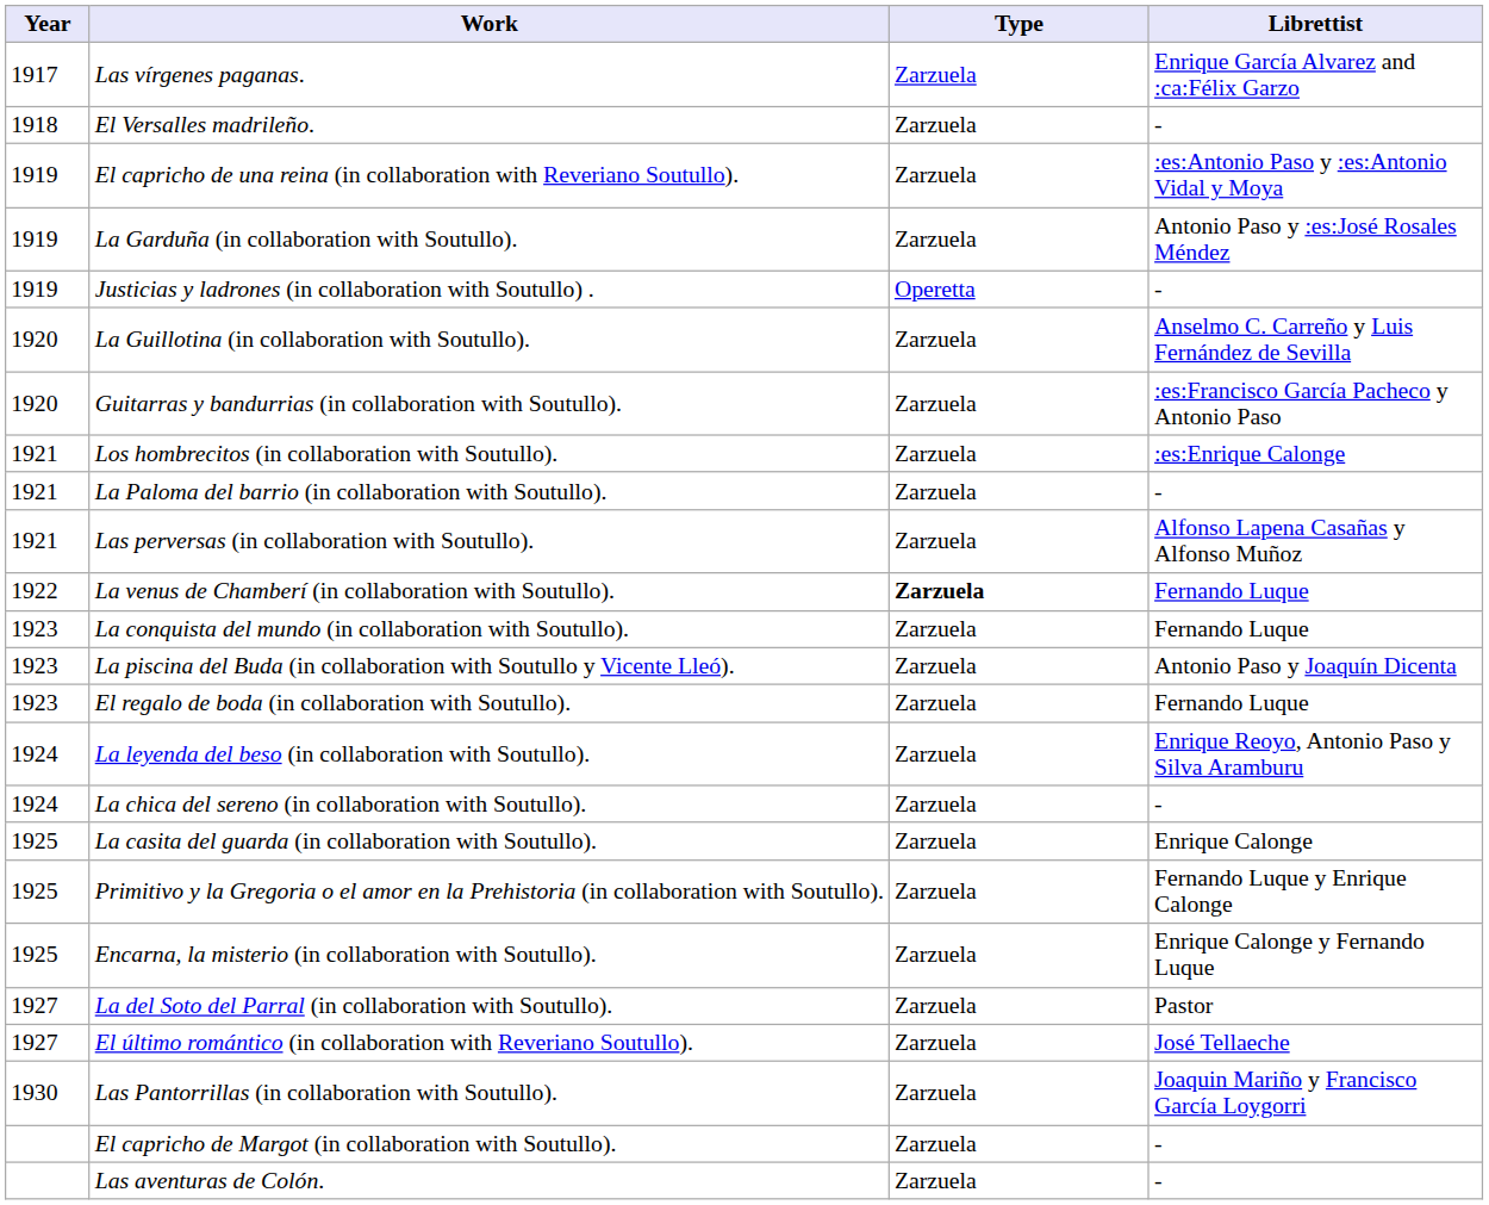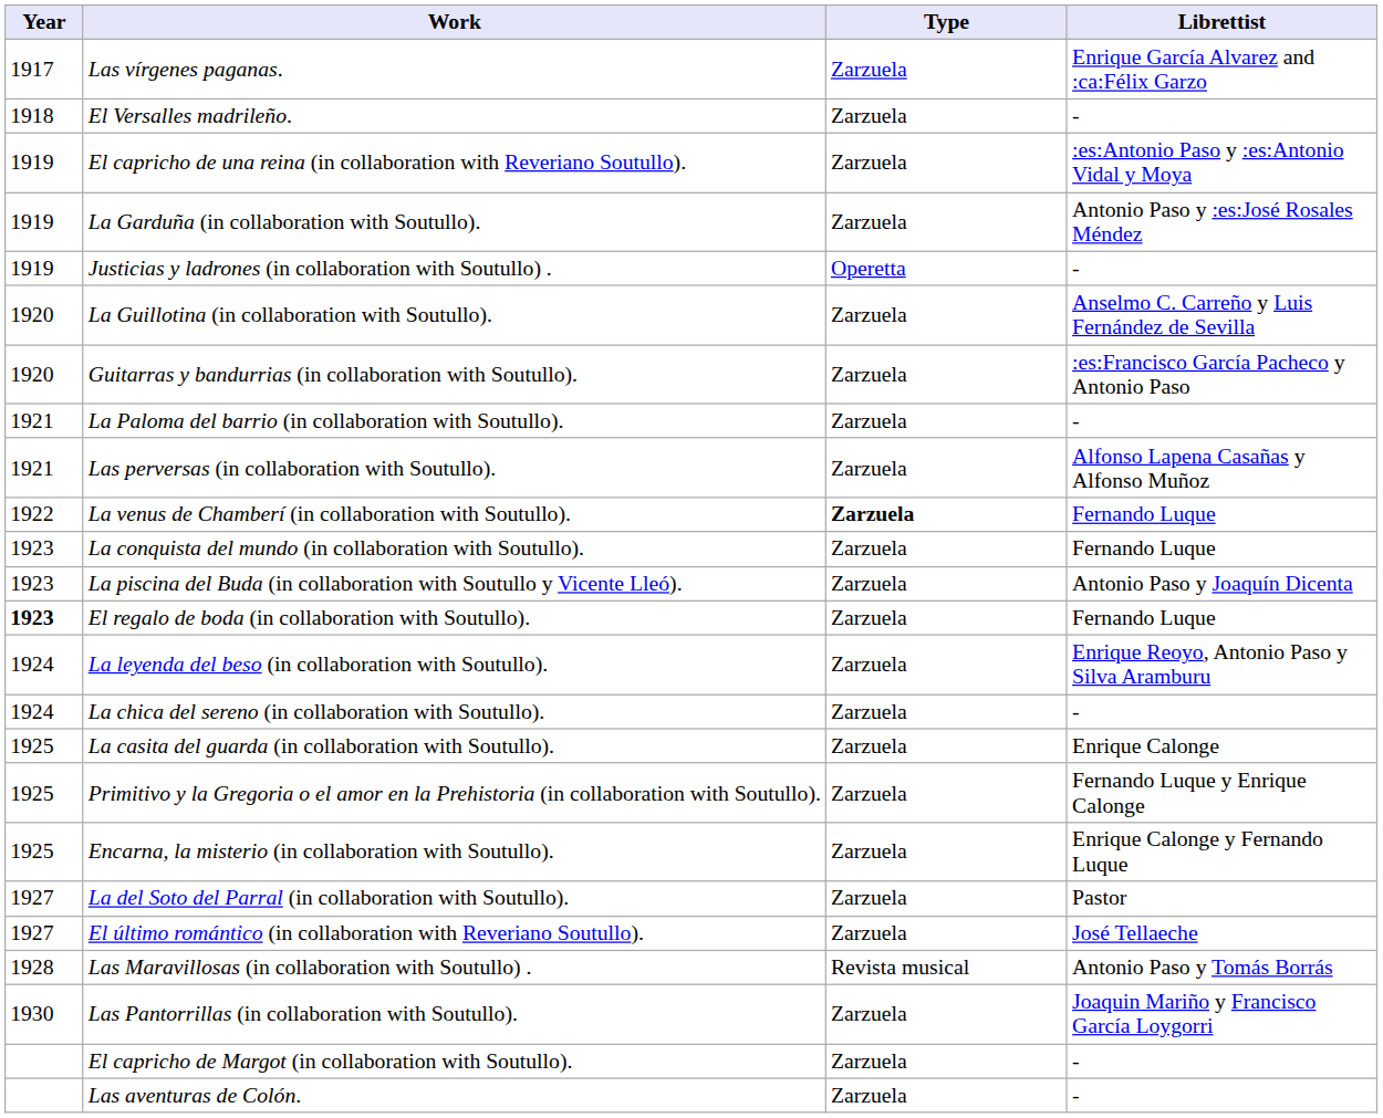- row: 1921 | Los hombrecitos (in collaboration with Soutullo). | Zarzuela | :es:Enrique Calonge
El regalo de boda (in collaboration with Soutullo). | Year: normal -> bold
+ row: 1928 | Las Maravillosas (in collaboration with Soutullo) . | Revista musical | Antonio Paso y Tomás Borrás
